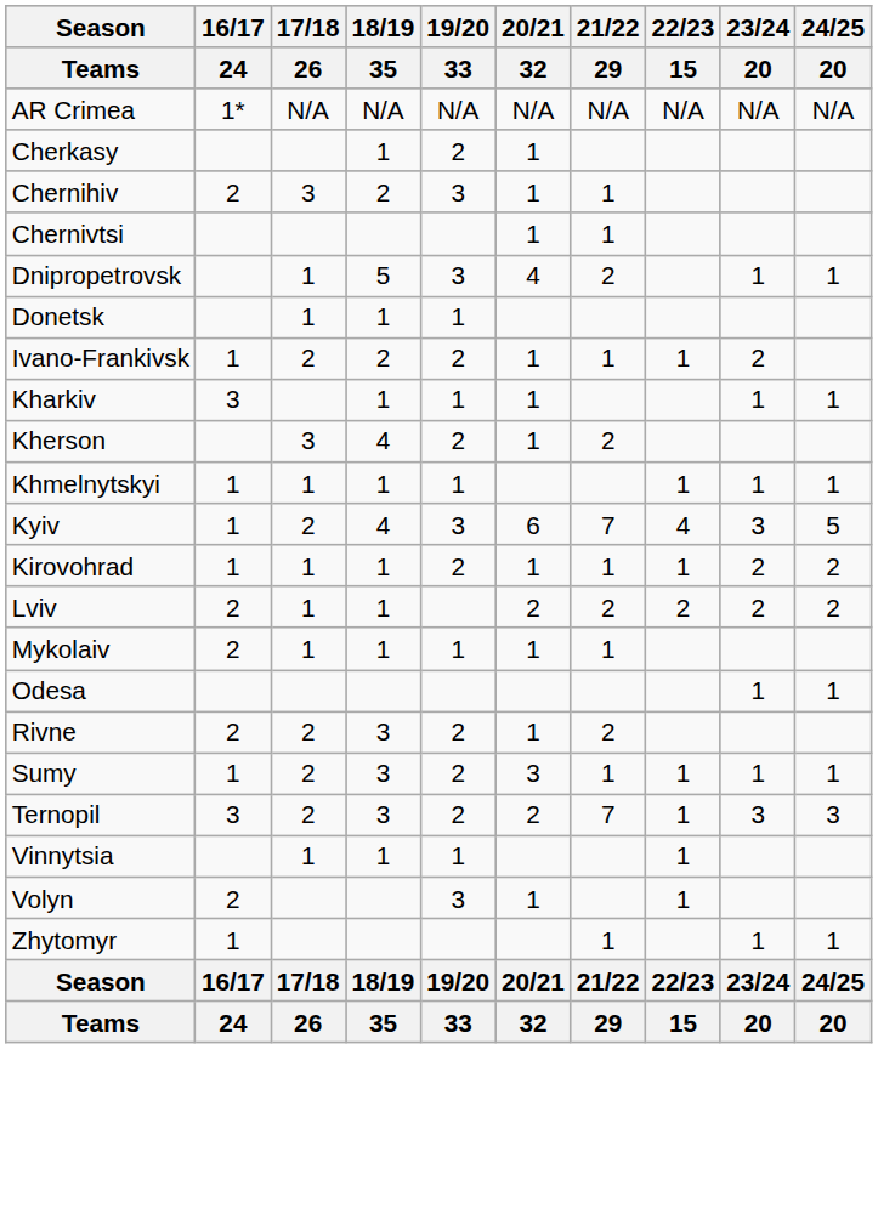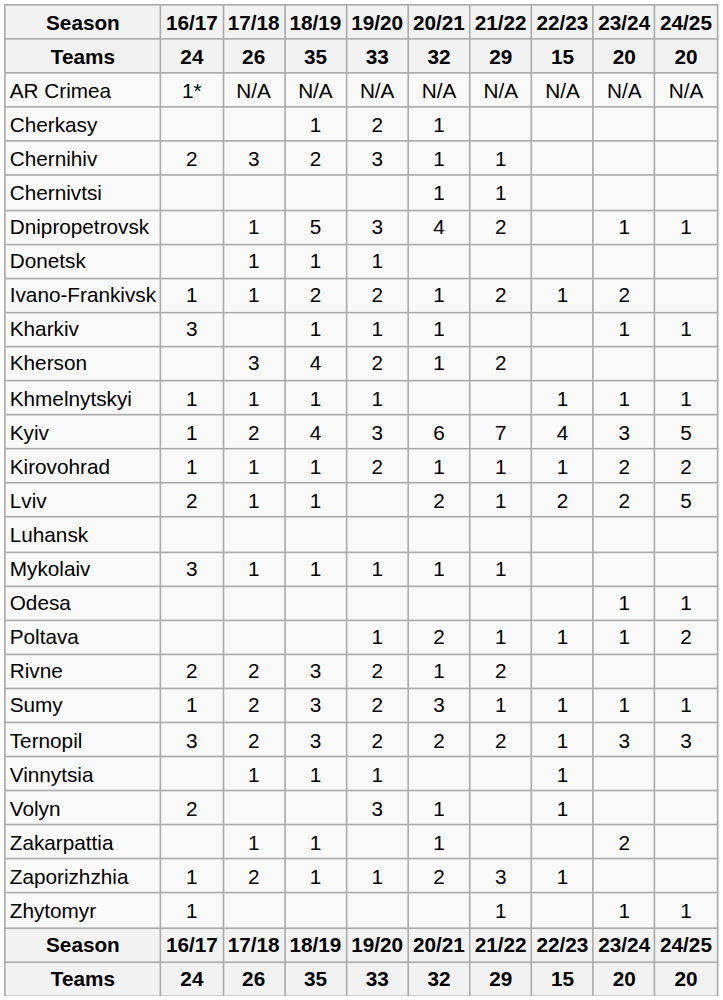Ivano-Frankivsk | 17/18 / 26: 2 -> 1
Ivano-Frankivsk | 21/22 / 29: 1 -> 2
Lviv | 21/22 / 29: 2 -> 1
Lviv | 24/25 / 20: 2 -> 5
+ row: Luhansk
Mykolaiv | 16/17 / 24: 2 -> 3
+ row: Poltava | 1 | 2 | 1 | 1 | 1 | 2
Ternopil | 21/22 / 29: 7 -> 2
+ row: Zakarpattia | 1 | 1 | 1 | 2
+ row: Zaporizhzhia | 1 | 2 | 1 | 1 | 2 | 3 | 1
